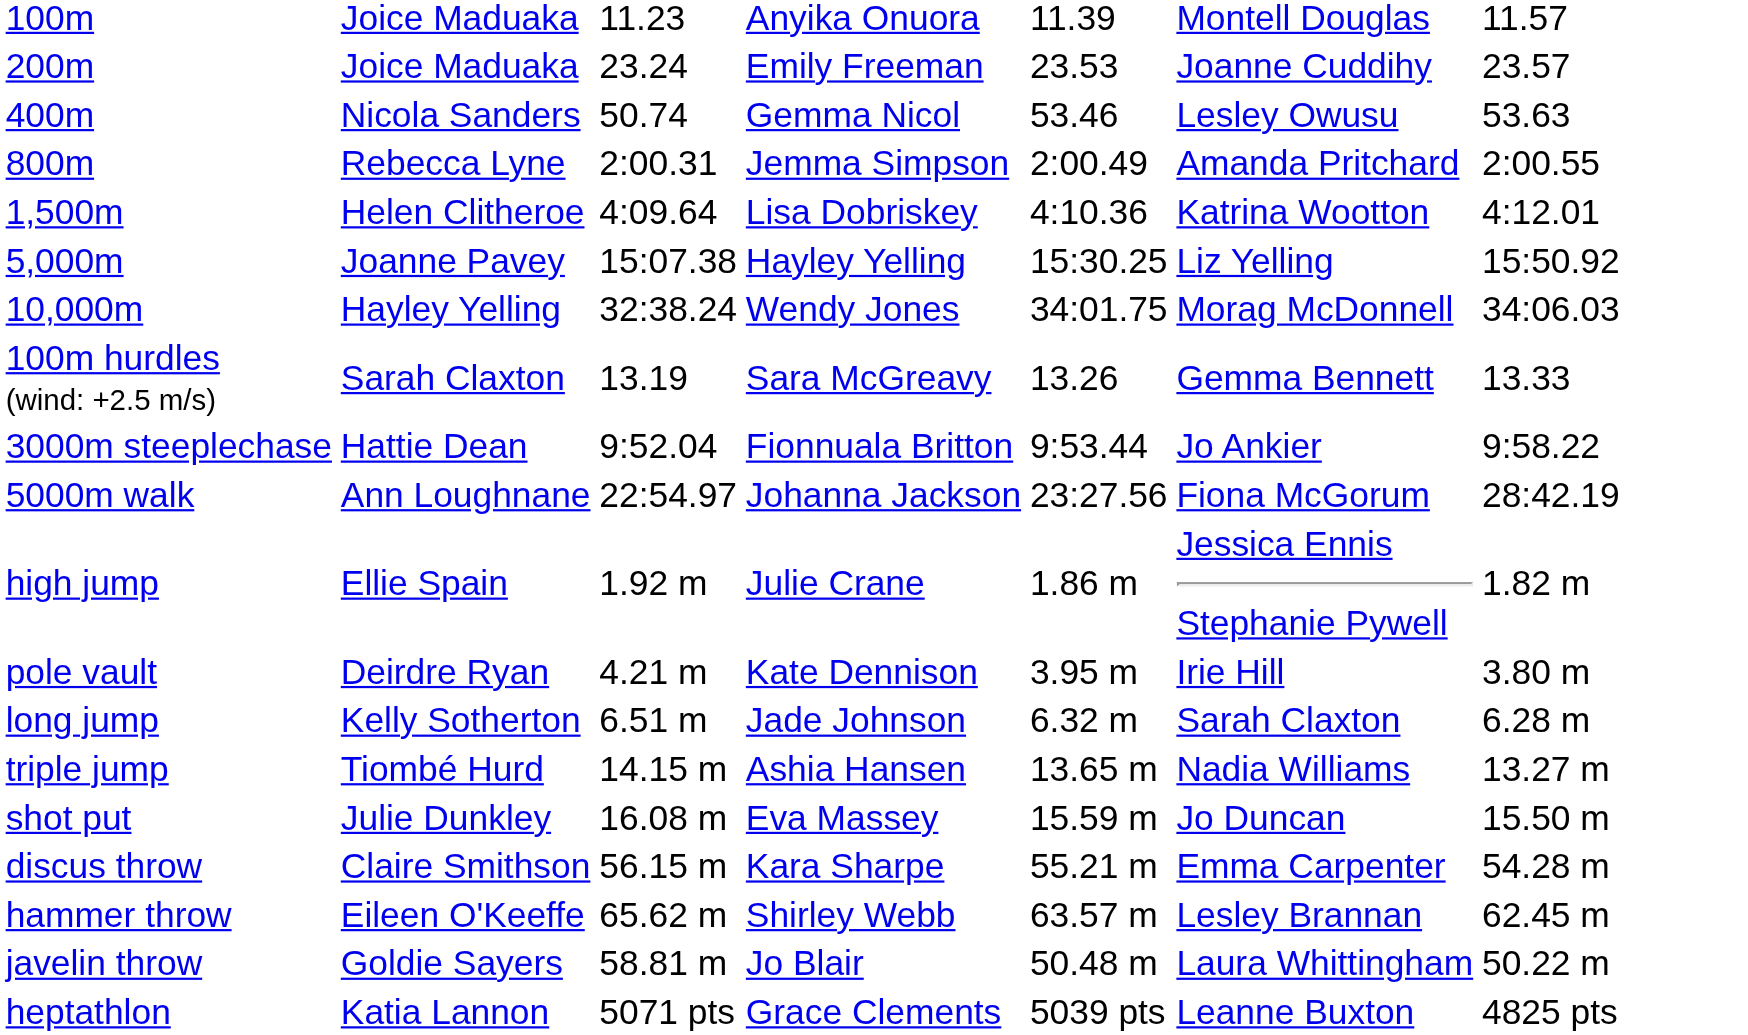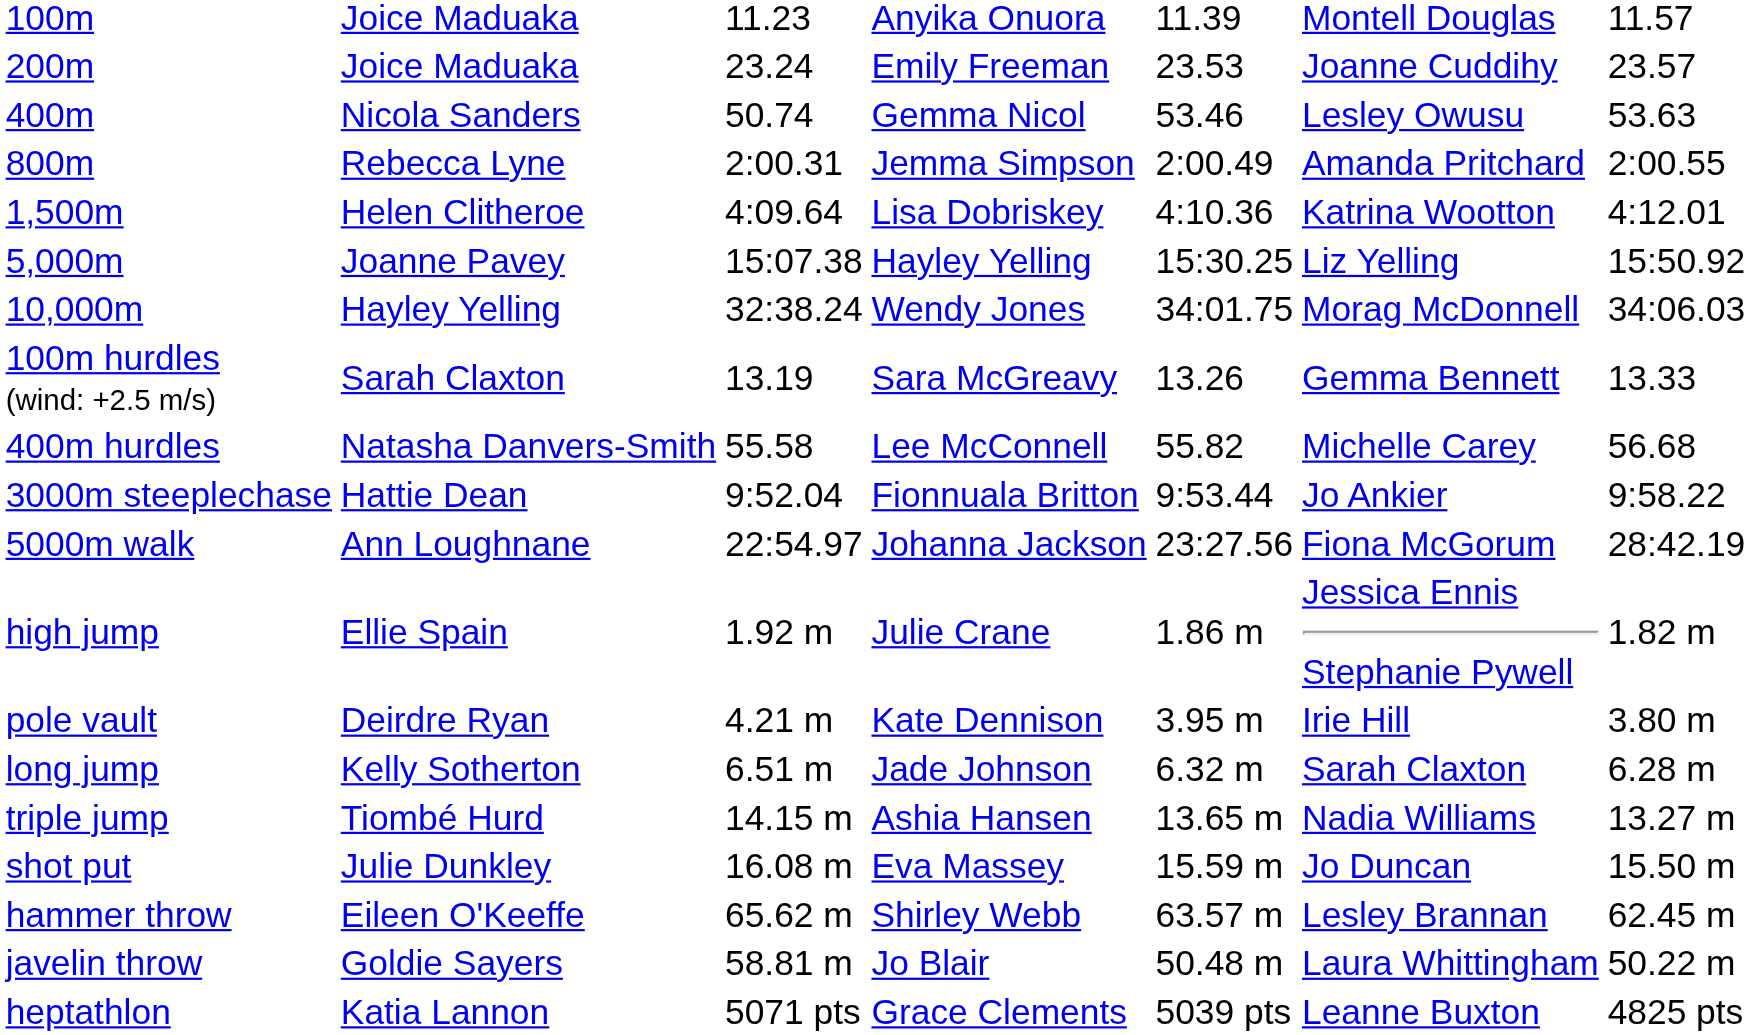+ row: 400m hurdles | Natasha Danvers-Smith | 55.58 | Lee McConnell | 55.82 | Michelle Carey | 56.68
- row: discus throw | Claire Smithson | 56.15 m | Kara Sharpe | 55.21 m | Emma Carpenter | 54.28 m
